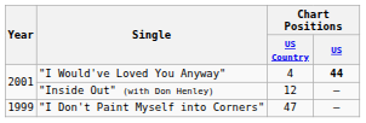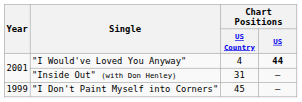"Inside Out" (with Don Henley) | Chart Positions / US Country: 12 -> 31
"I Don't Paint Myself into Corners" | Chart Positions / US Country: 47 -> 45
